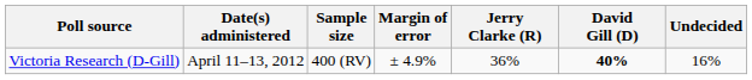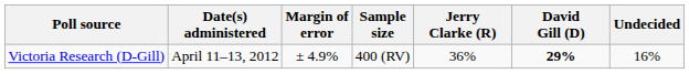columns swapped: Sample size <-> Margin of error
Victoria Research (D-Gill) | David Gill (D): 40% -> 29%
